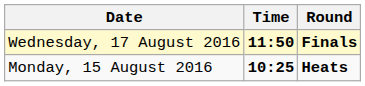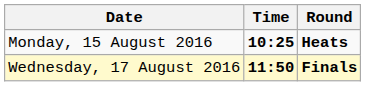rows swapped: Monday, 15 August 2016 <-> Wednesday, 17 August 2016
